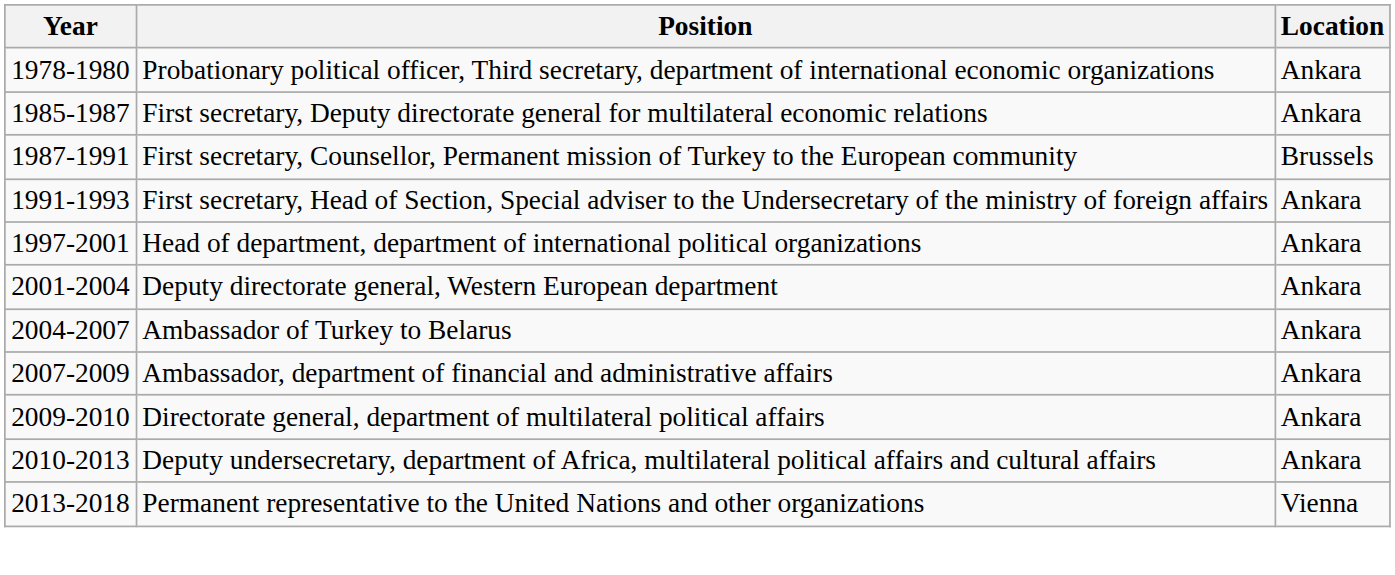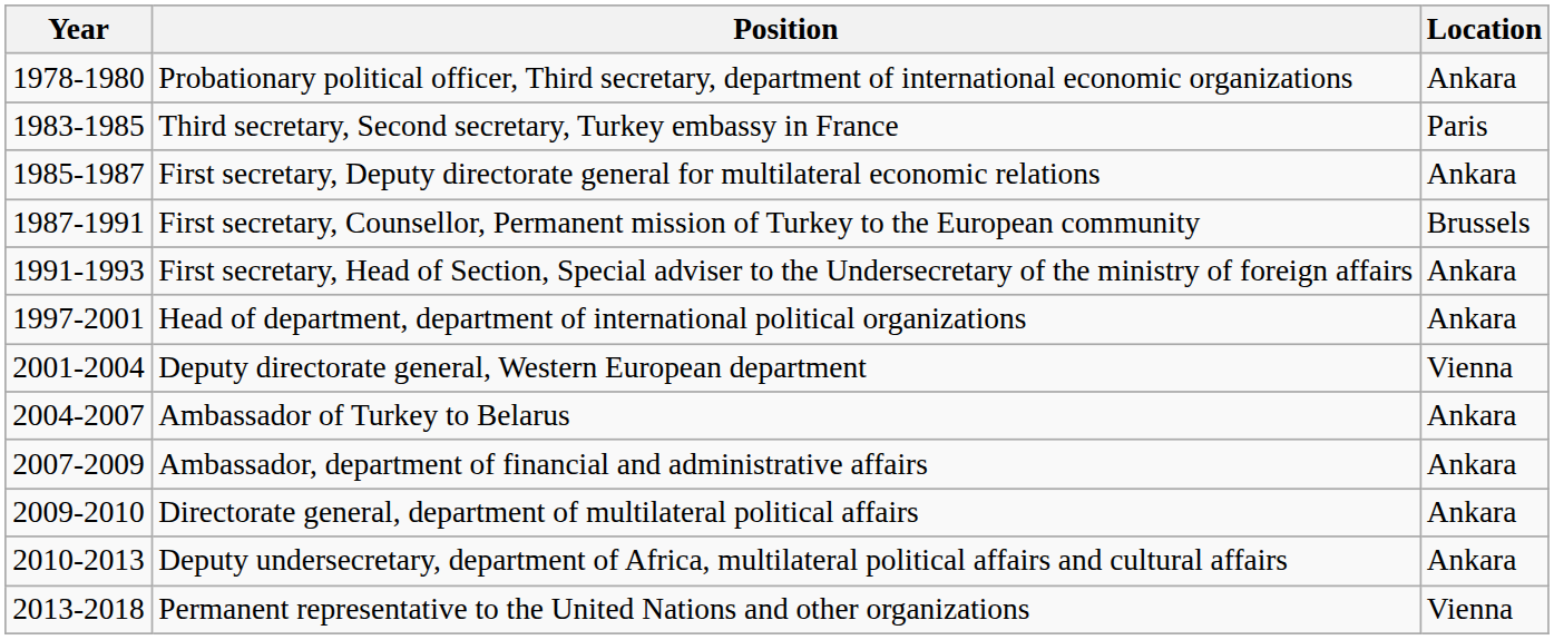+ row: 1983-1985 | Third secretary, Second secretary, Turkey embassy in France | Paris
Deputy directorate general, Western European department | Location: Ankara -> Vienna
